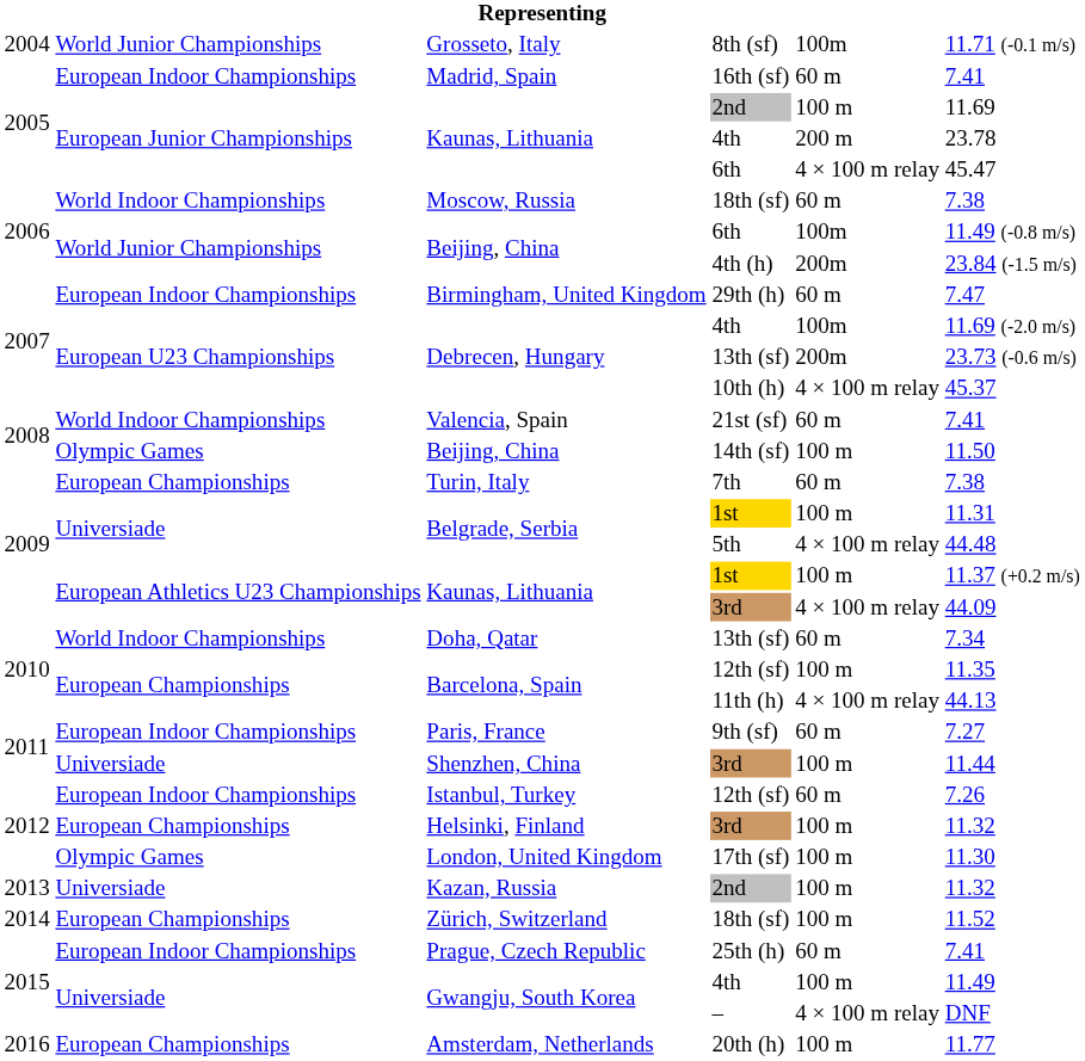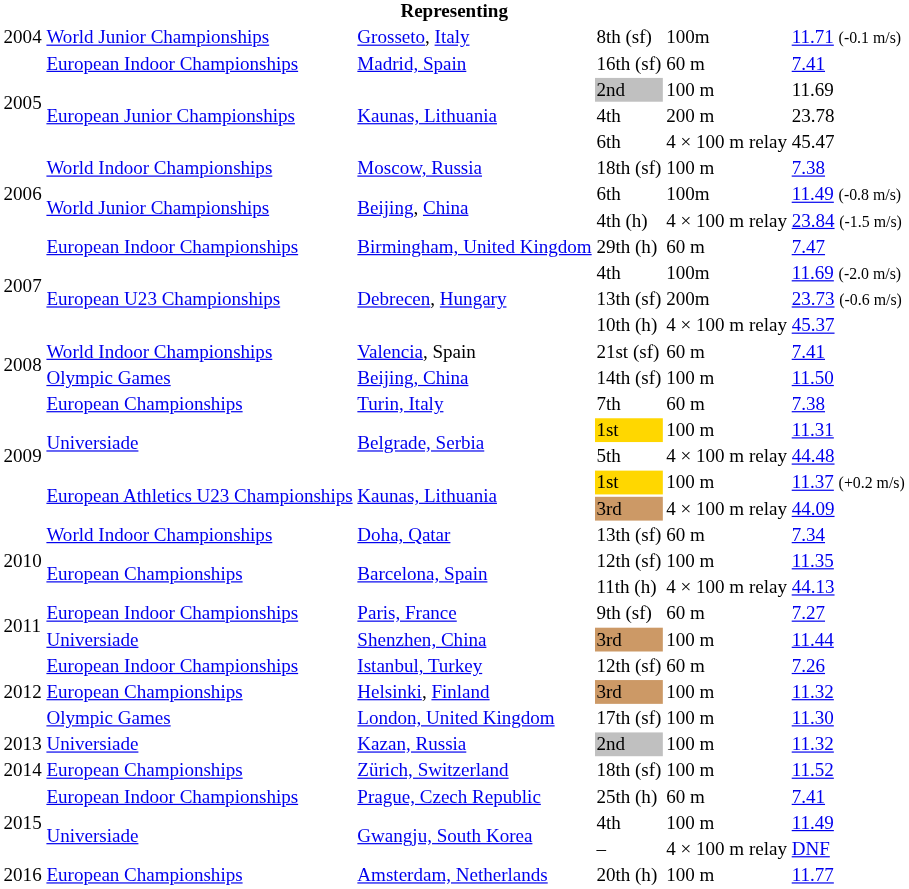Moscow, Russia / 18th (sf) | column 5: 60 m -> 100 m
4th (h) | column 5: 200m -> 4 × 100 m relay
